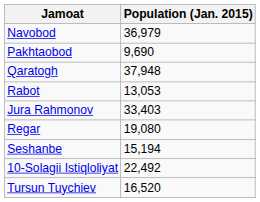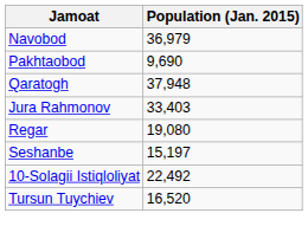- row: Rabot | 13,053
Seshanbe | Population (Jan. 2015): 15,194 -> 15,197
